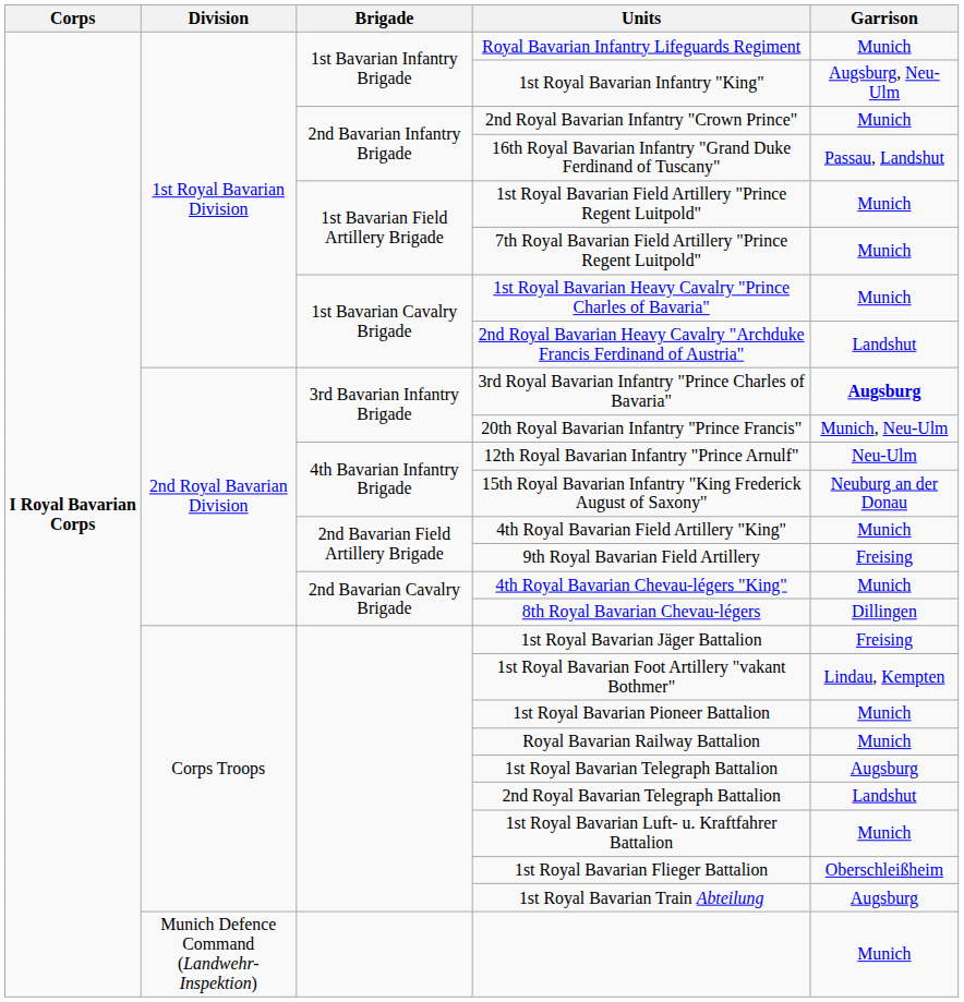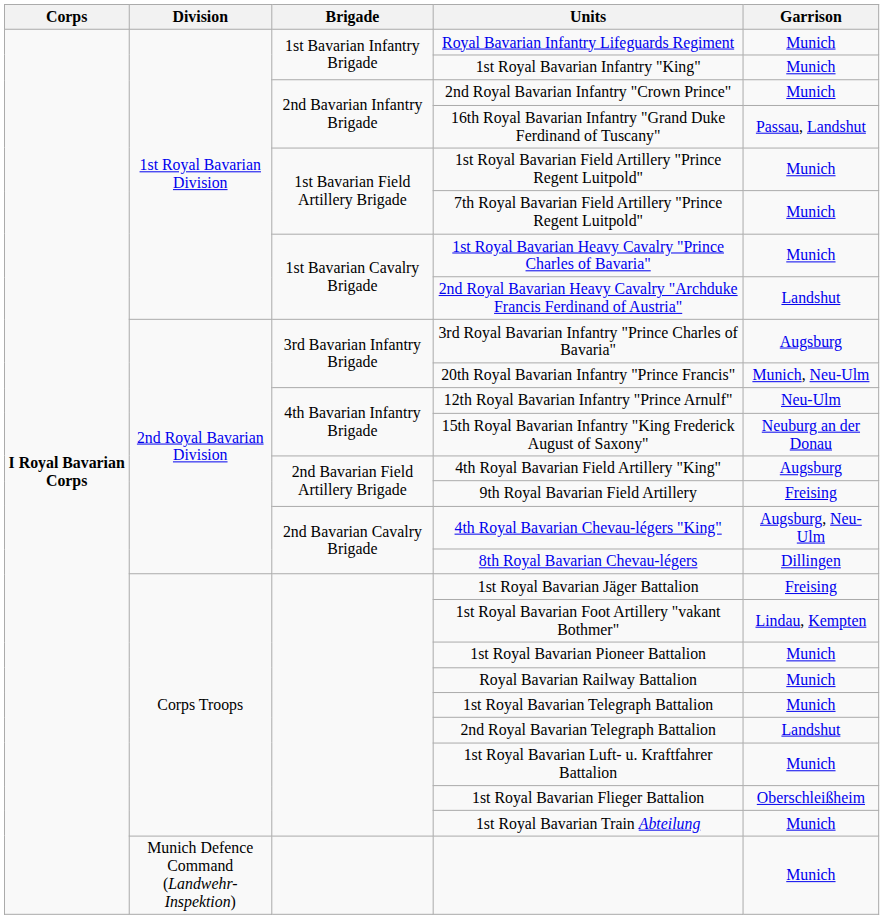1st Royal Bavarian Infantry "King" | Garrison: Augsburg, Neu-Ulm -> Munich
3rd Royal Bavarian Infantry "Prince Charles of Bavaria" | Garrison: bold -> normal
4th Royal Bavarian Field Artillery "King" | Garrison: Munich -> Augsburg
4th Royal Bavarian Chevau-légers "King" | Garrison: Munich -> Augsburg, Neu-Ulm
1st Royal Bavarian Telegraph Battalion | Garrison: Augsburg -> Munich
1st Royal Bavarian Train Abteilung | Garrison: Augsburg -> Munich
